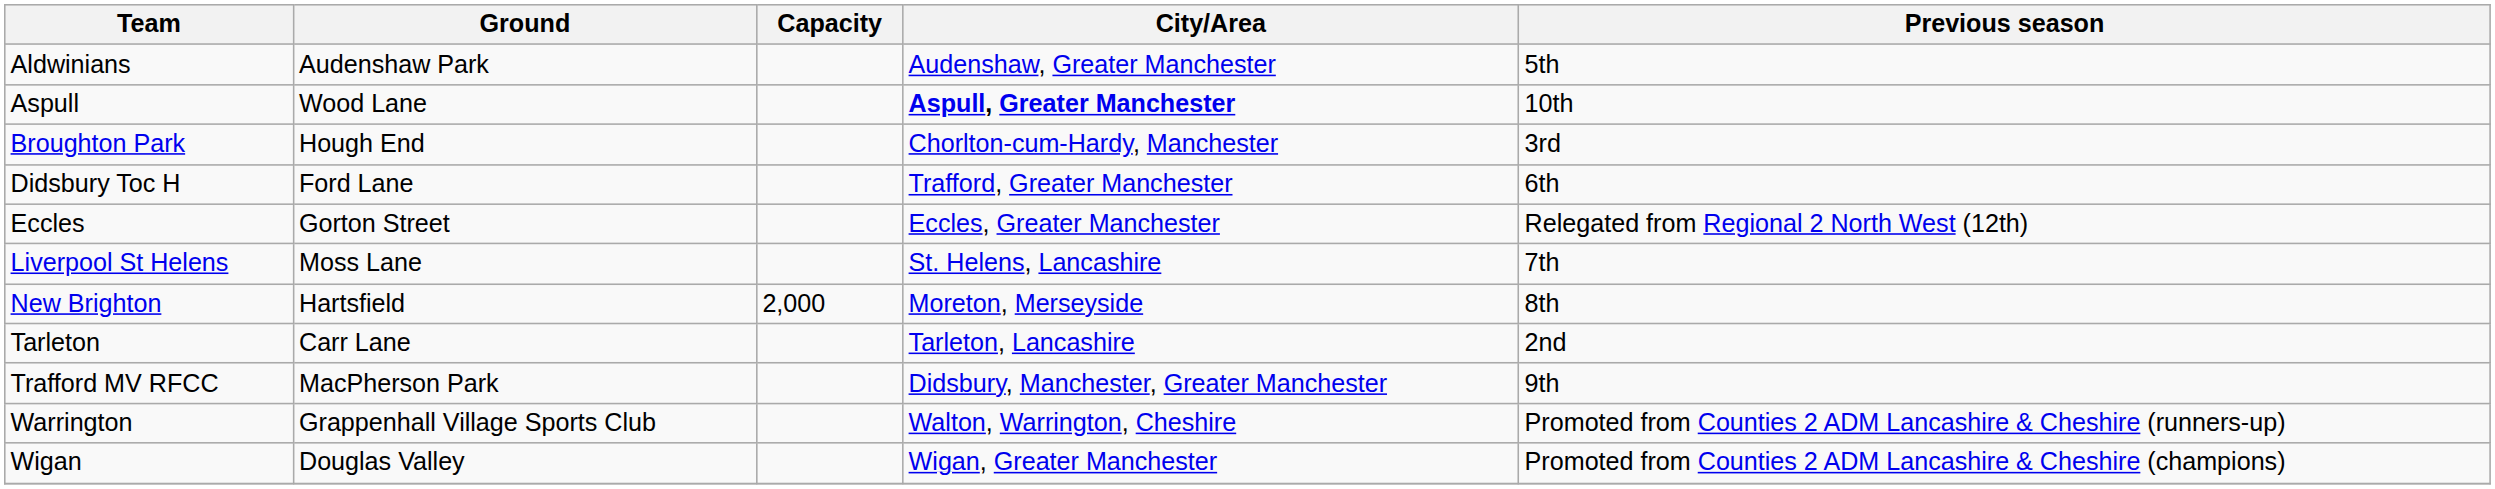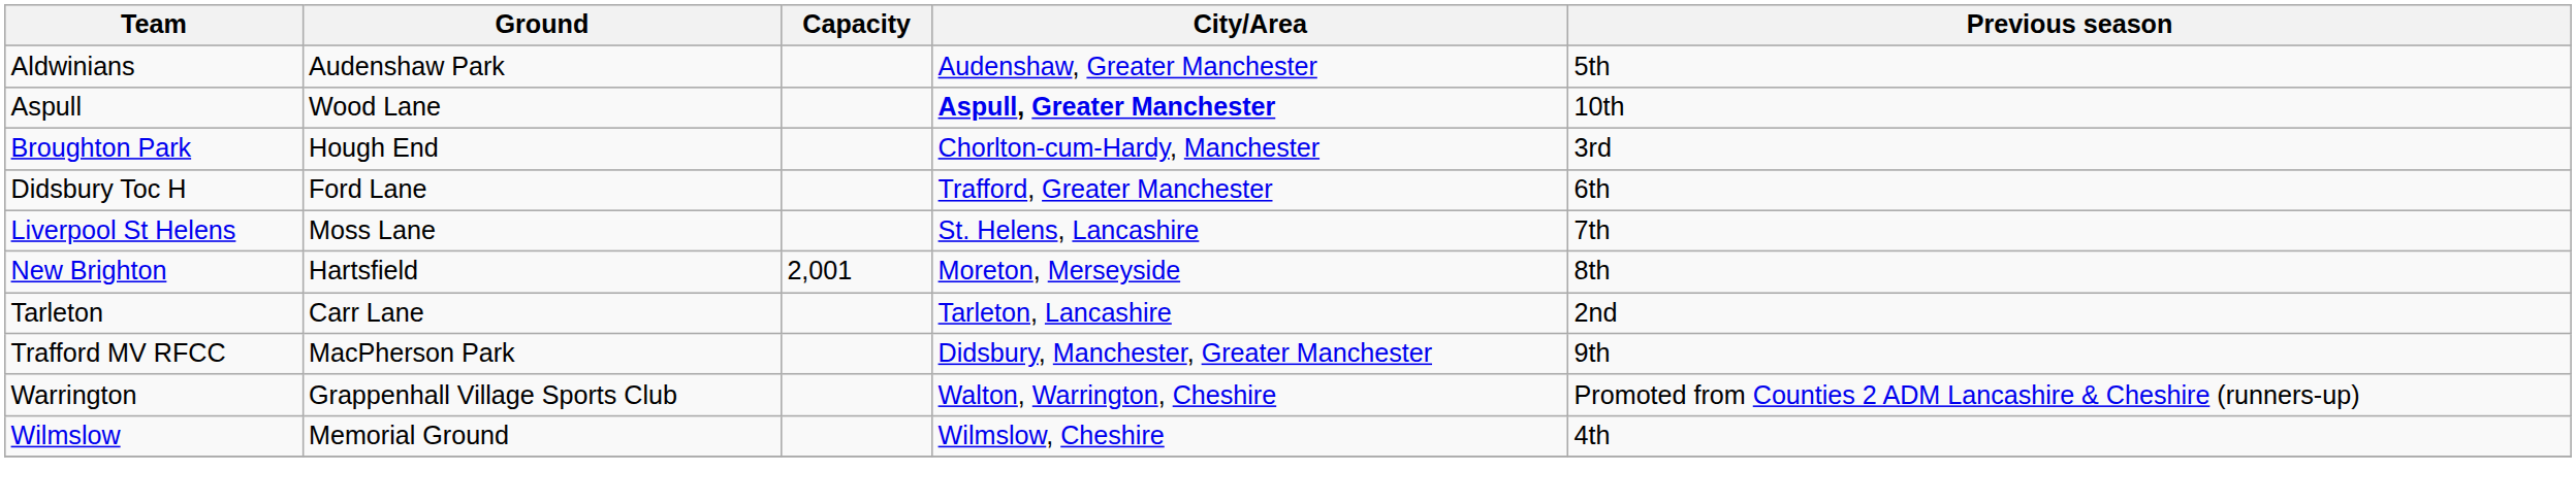- row: Eccles | Gorton Street | Eccles, Greater Manchester | Relegated from Regional 2 North West (12th)
New Brighton | Capacity: 2,000 -> 2,001
- row: Wigan | Douglas Valley | Wigan, Greater Manchester | Promoted from Counties 2 ADM Lancashire & Cheshire (champions)
+ row: Wilmslow | Memorial Ground | Wilmslow, Cheshire | 4th
